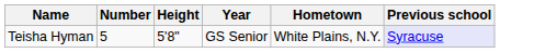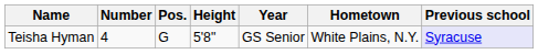+ column: Pos. | G
Teisha Hyman | Number: 5 -> 4
